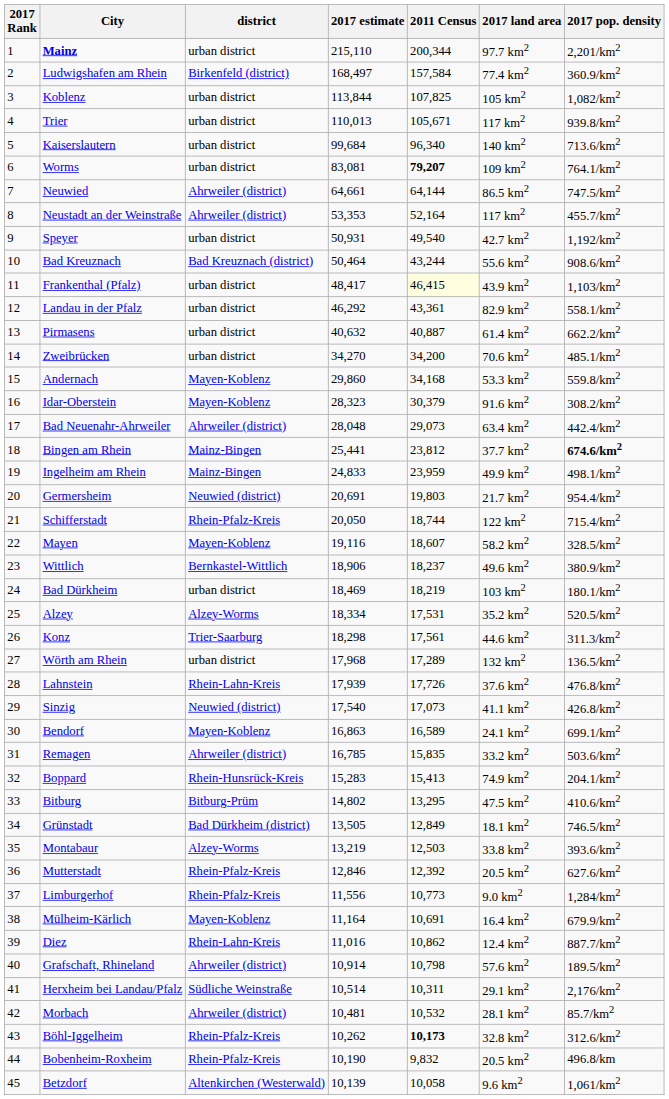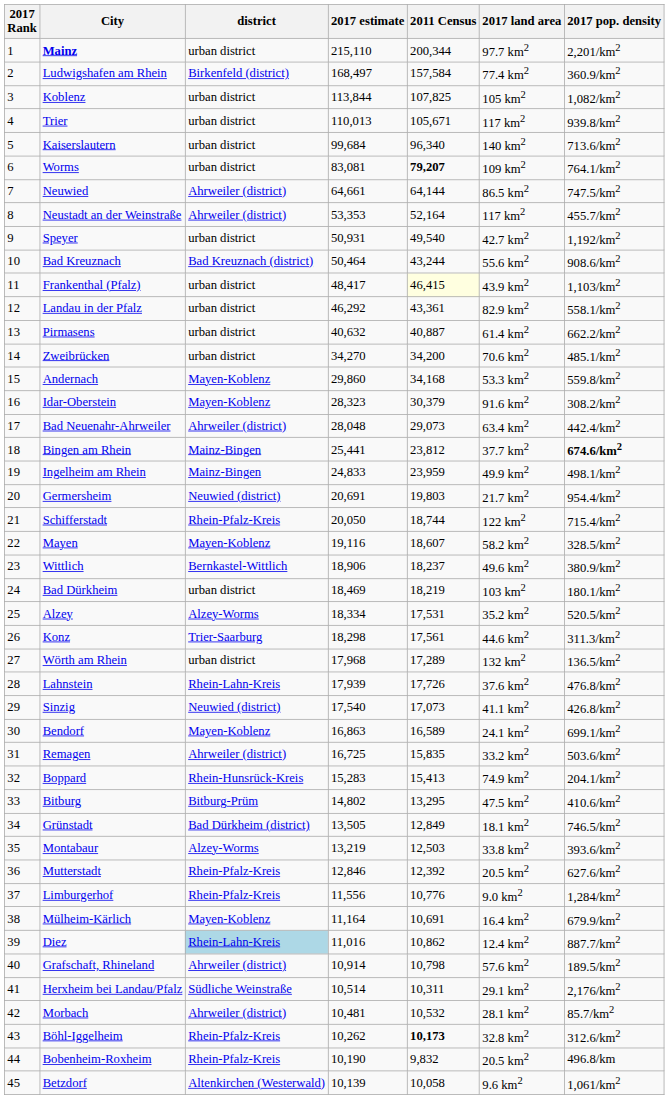Remagen | 2017 estimate: 16,785 -> 16,725
Limburgerhof | 2011 Census: 10,773 -> 10,776
Diez | district: no background -> lightblue background
